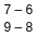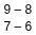rows swapped: 7 – 6 <-> 9 – 8
